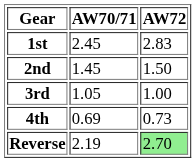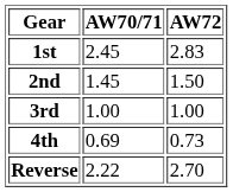3rd | AW70/71: 1.05 -> 1.00
Reverse | AW70/71: 2.19 -> 2.22
Reverse | AW72: lightgreen background -> no background
